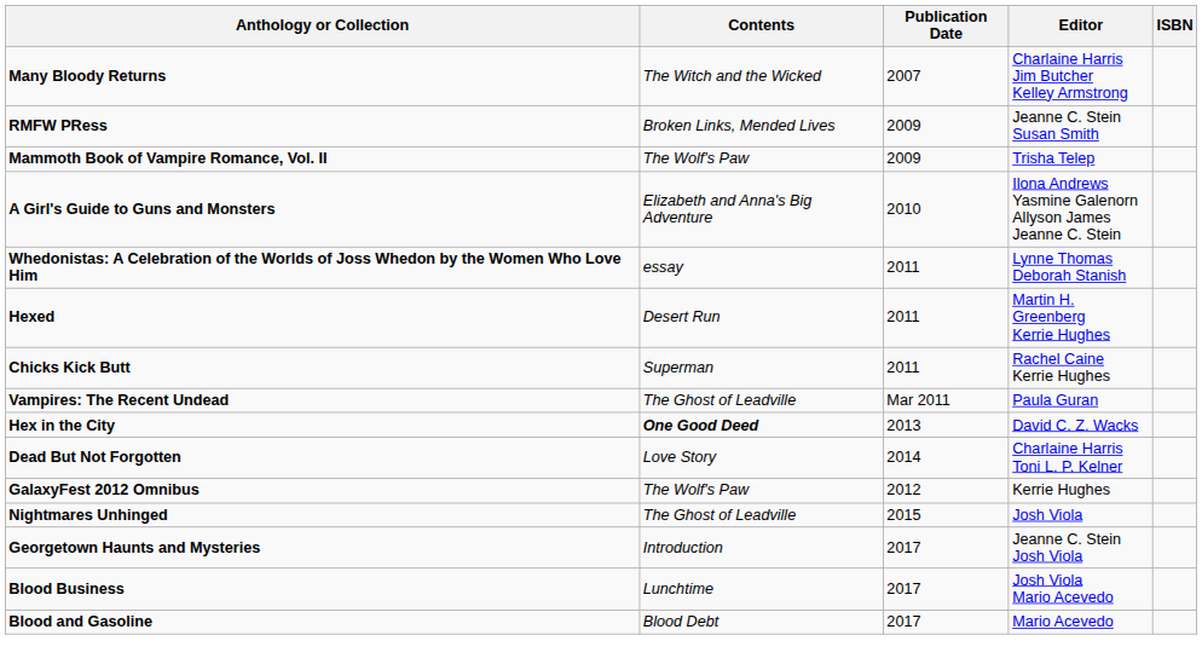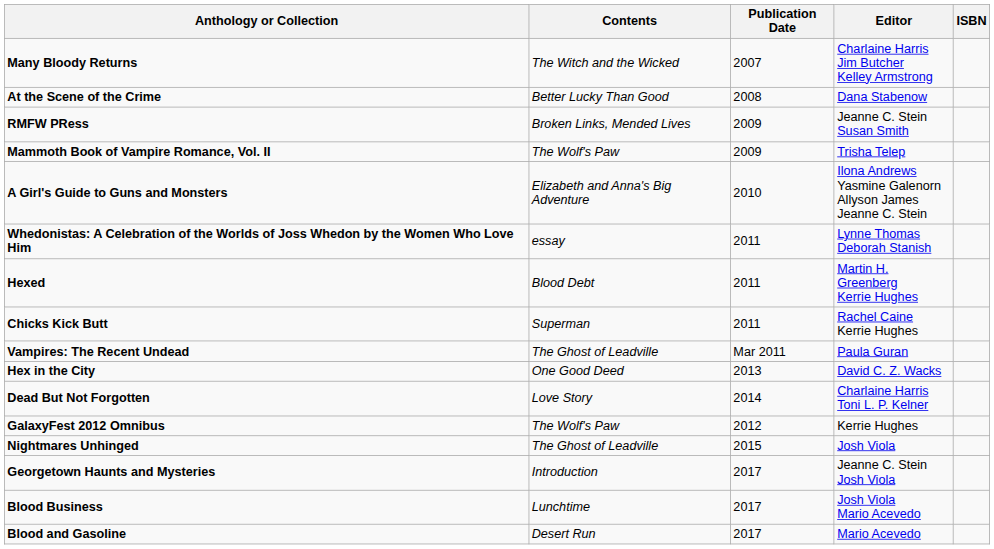+ row: At the Scene of the Crime | Better Lucky Than Good | 2008 | Dana Stabenow
Hexed | Contents: Desert Run -> Blood Debt
Hex in the City | Contents: bold -> normal
Blood and Gasoline | Contents: Blood Debt -> Desert Run
